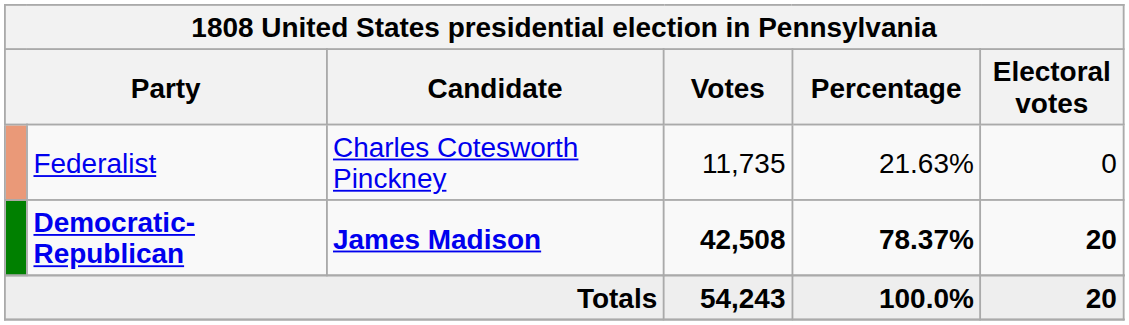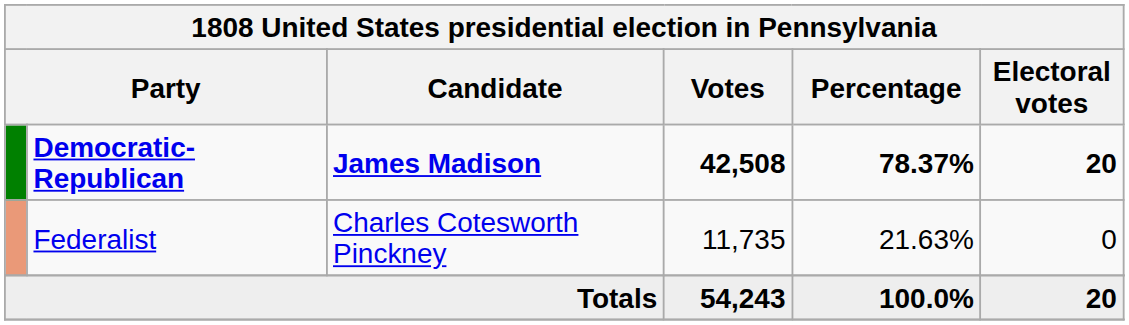rows swapped: Democratic-Republican <-> Federalist
